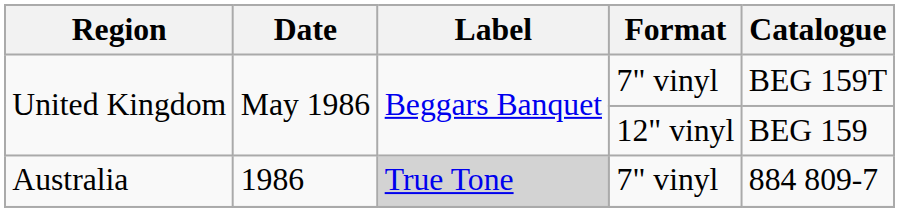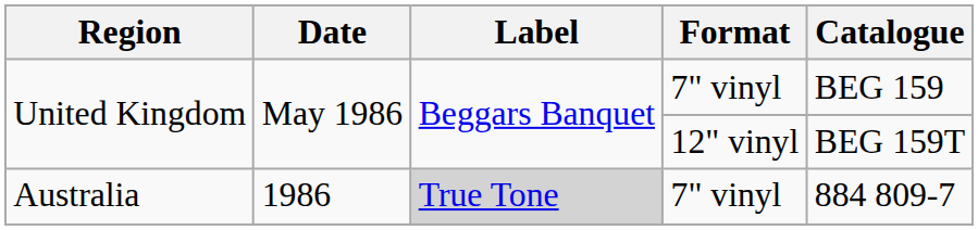United Kingdom / 7" vinyl | Catalogue: BEG 159T -> BEG 159
United Kingdom / 12" vinyl | Catalogue: BEG 159 -> BEG 159T
